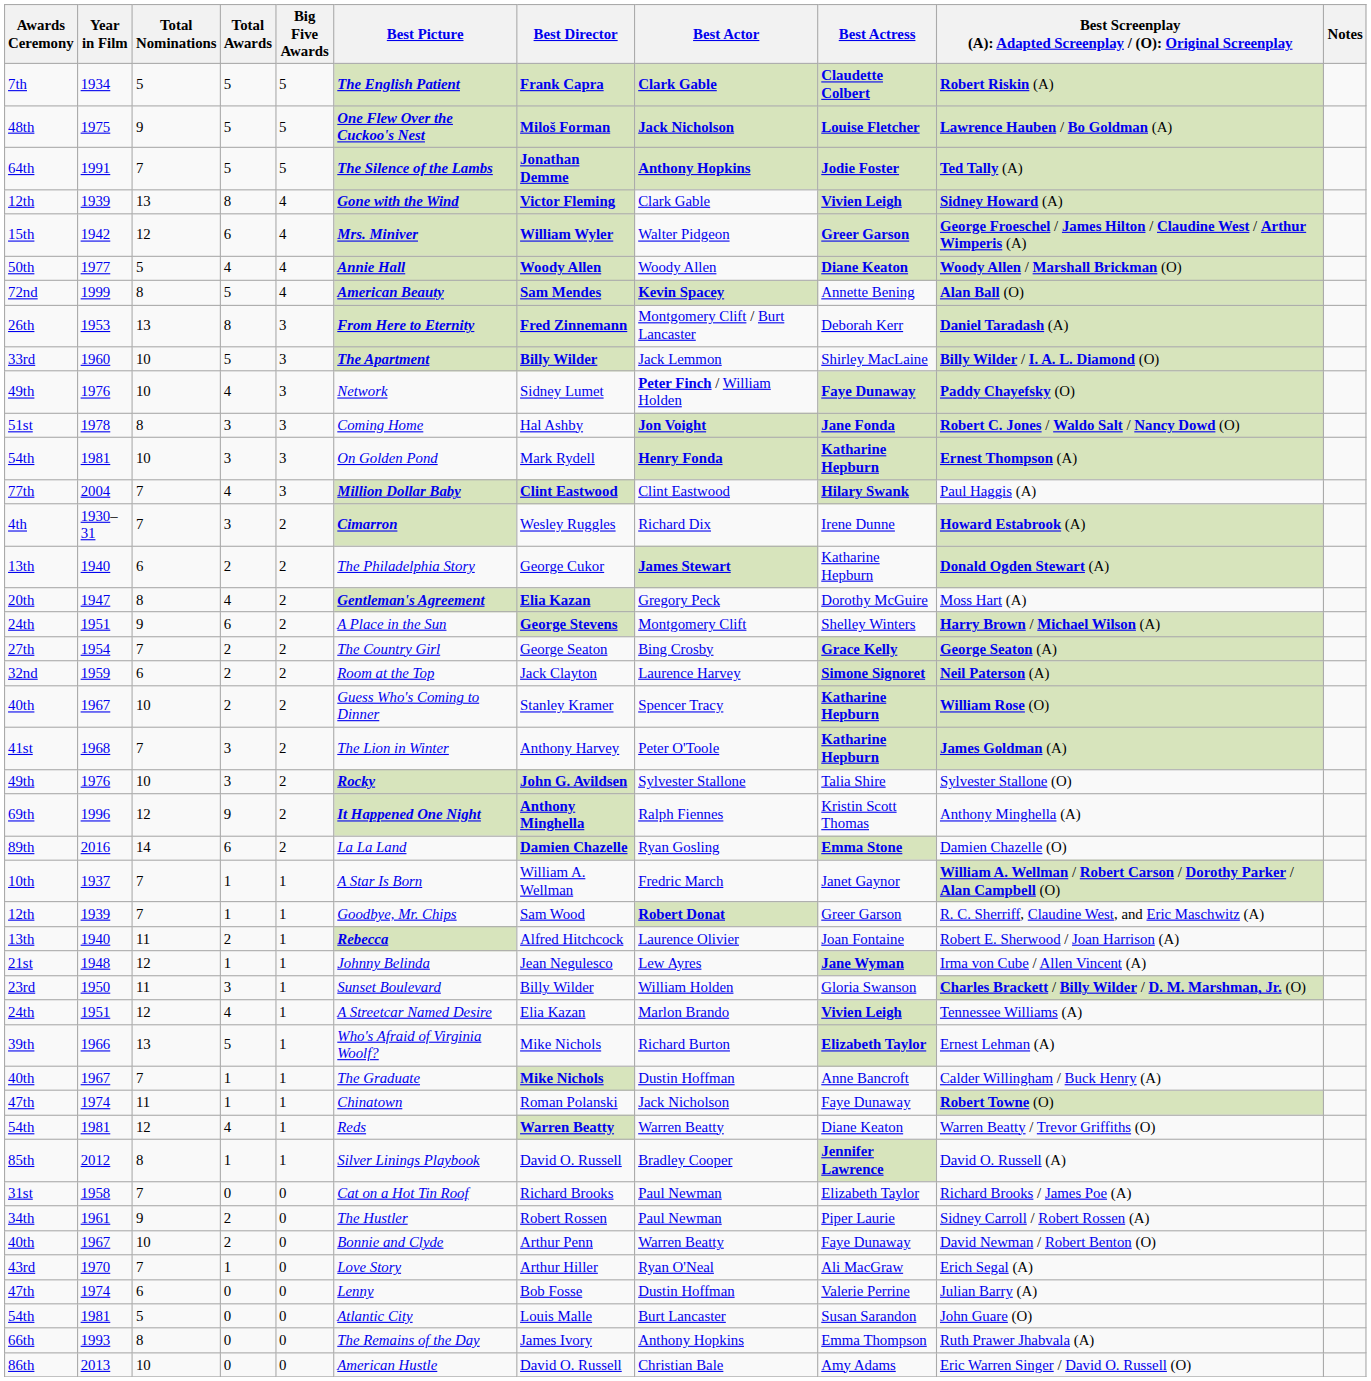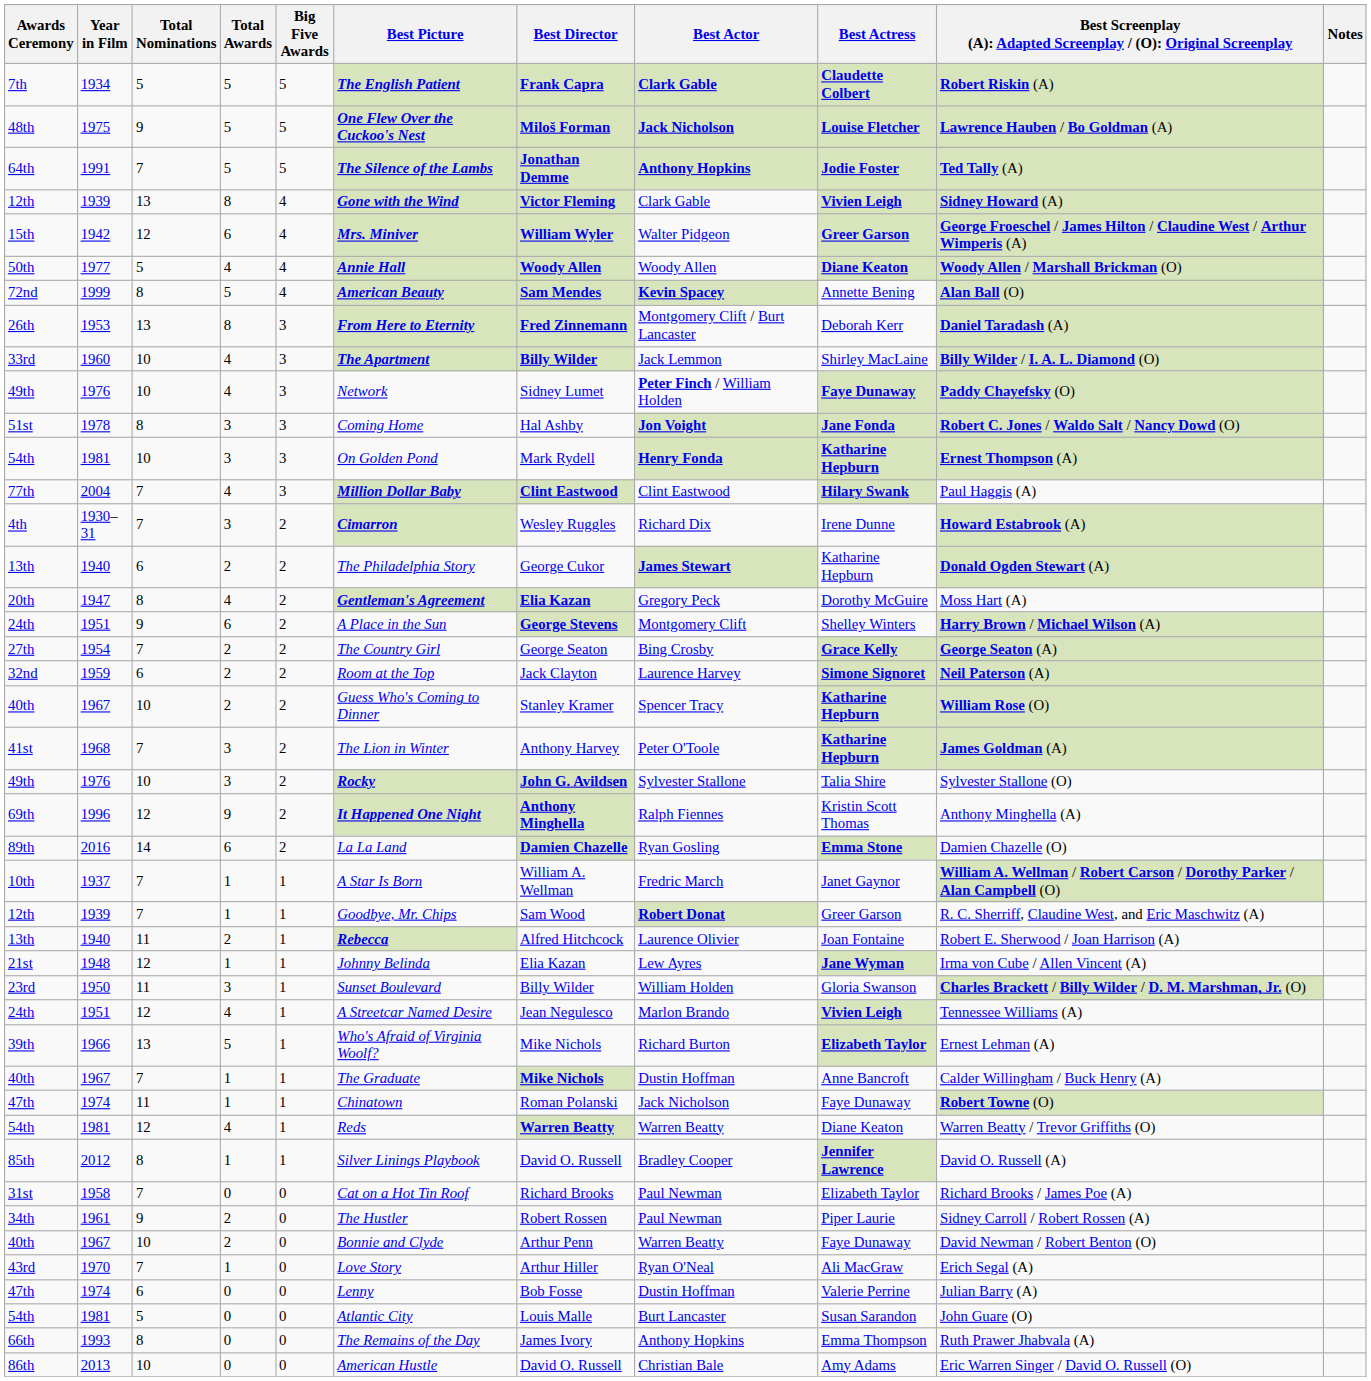33rd | Total Awards: 5 -> 4
21st | Best Director: Jean Negulesco -> Elia Kazan
24th / 12 | Best Director: Elia Kazan -> Jean Negulesco
